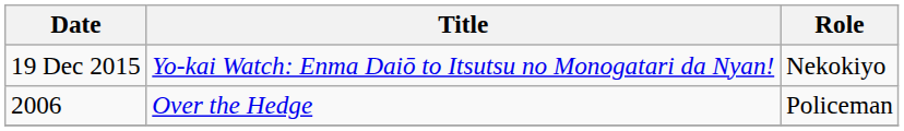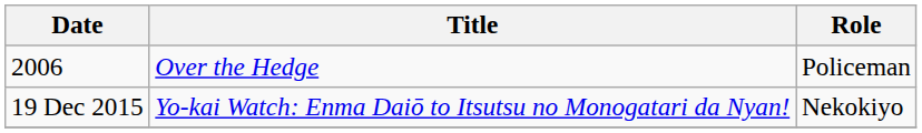rows swapped: 2006 <-> 19 Dec 2015
